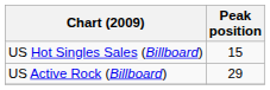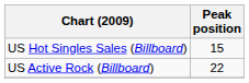US Active Rock (Billboard) | Peak position: 29 -> 22
